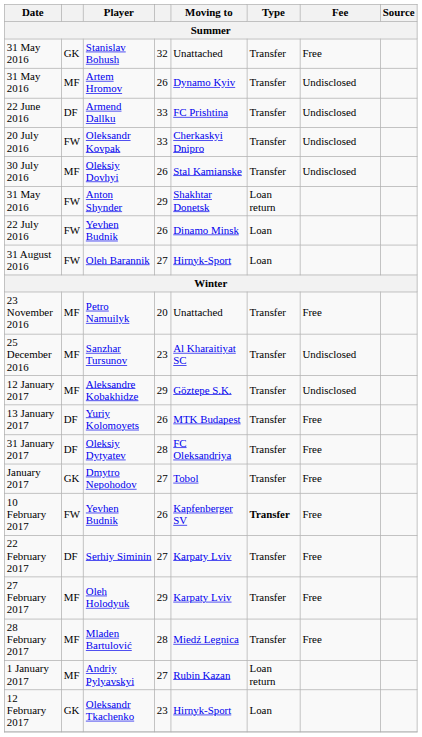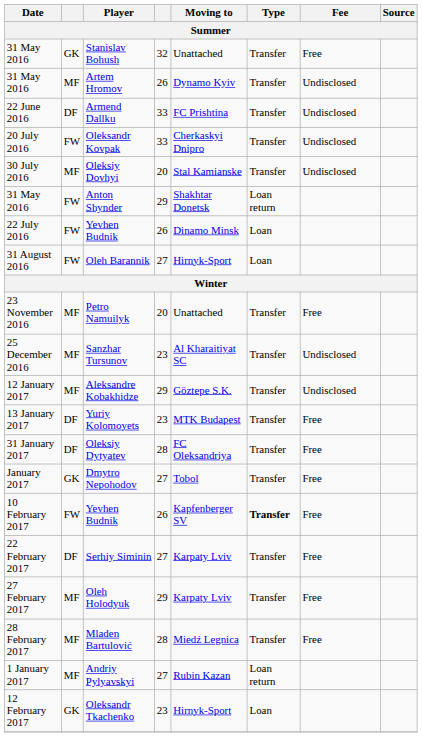Oleksiy Dovhyi | column 4: 26 -> 20
Yuriy Kolomoyets | column 4: 26 -> 23
